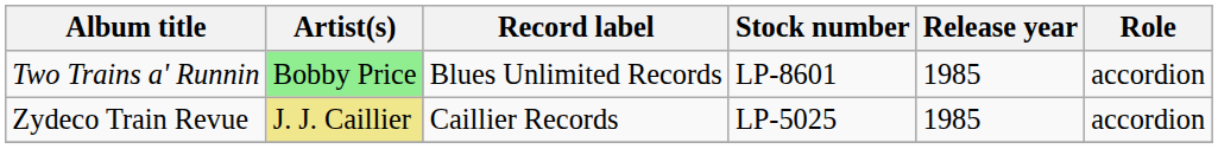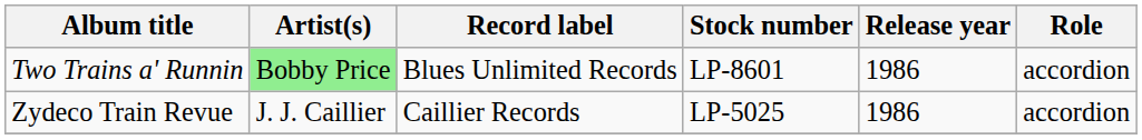Two Trains a' Runnin | Release year: 1985 -> 1986
Zydeco Train Revue | Artist(s): khaki background -> no background
Zydeco Train Revue | Release year: 1985 -> 1986
